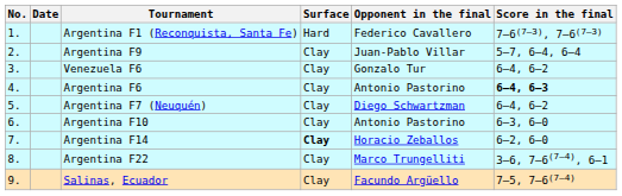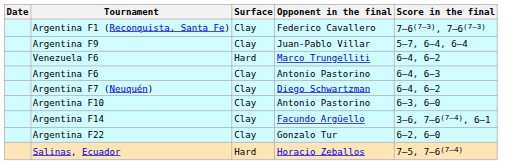- column: No. | 1. | 2. | 3. | 4. | 5. | 6. | 7. | 8. | 9.
Argentina F1 (Reconquista, Santa Fe) | Surface: Hard -> Clay
Venezuela F6 | Surface: Clay -> Hard
Venezuela F6 | Opponent in the final: Gonzalo Tur -> Marco Trungelliti
Argentina F6 | Score in the final: bold -> normal
Argentina F14 | Surface: bold -> normal
Argentina F14 | Opponent in the final: Horacio Zeballos -> Facundo Argüello
Argentina F14 | Score in the final: 6–2, 6–0 -> 3–6, 7–6(7–4), 6–1
Argentina F22 | Opponent in the final: Marco Trungelliti -> Gonzalo Tur
Argentina F22 | Score in the final: 3–6, 7–6(7–4), 6–1 -> 6–2, 6–0
Salinas, Ecuador | Surface: Clay -> Hard
Salinas, Ecuador | Opponent in the final: Facundo Argüello -> Horacio Zeballos
